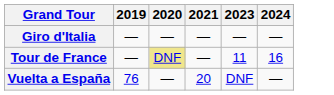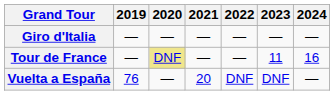+ column: 2022 | — | — | DNF
